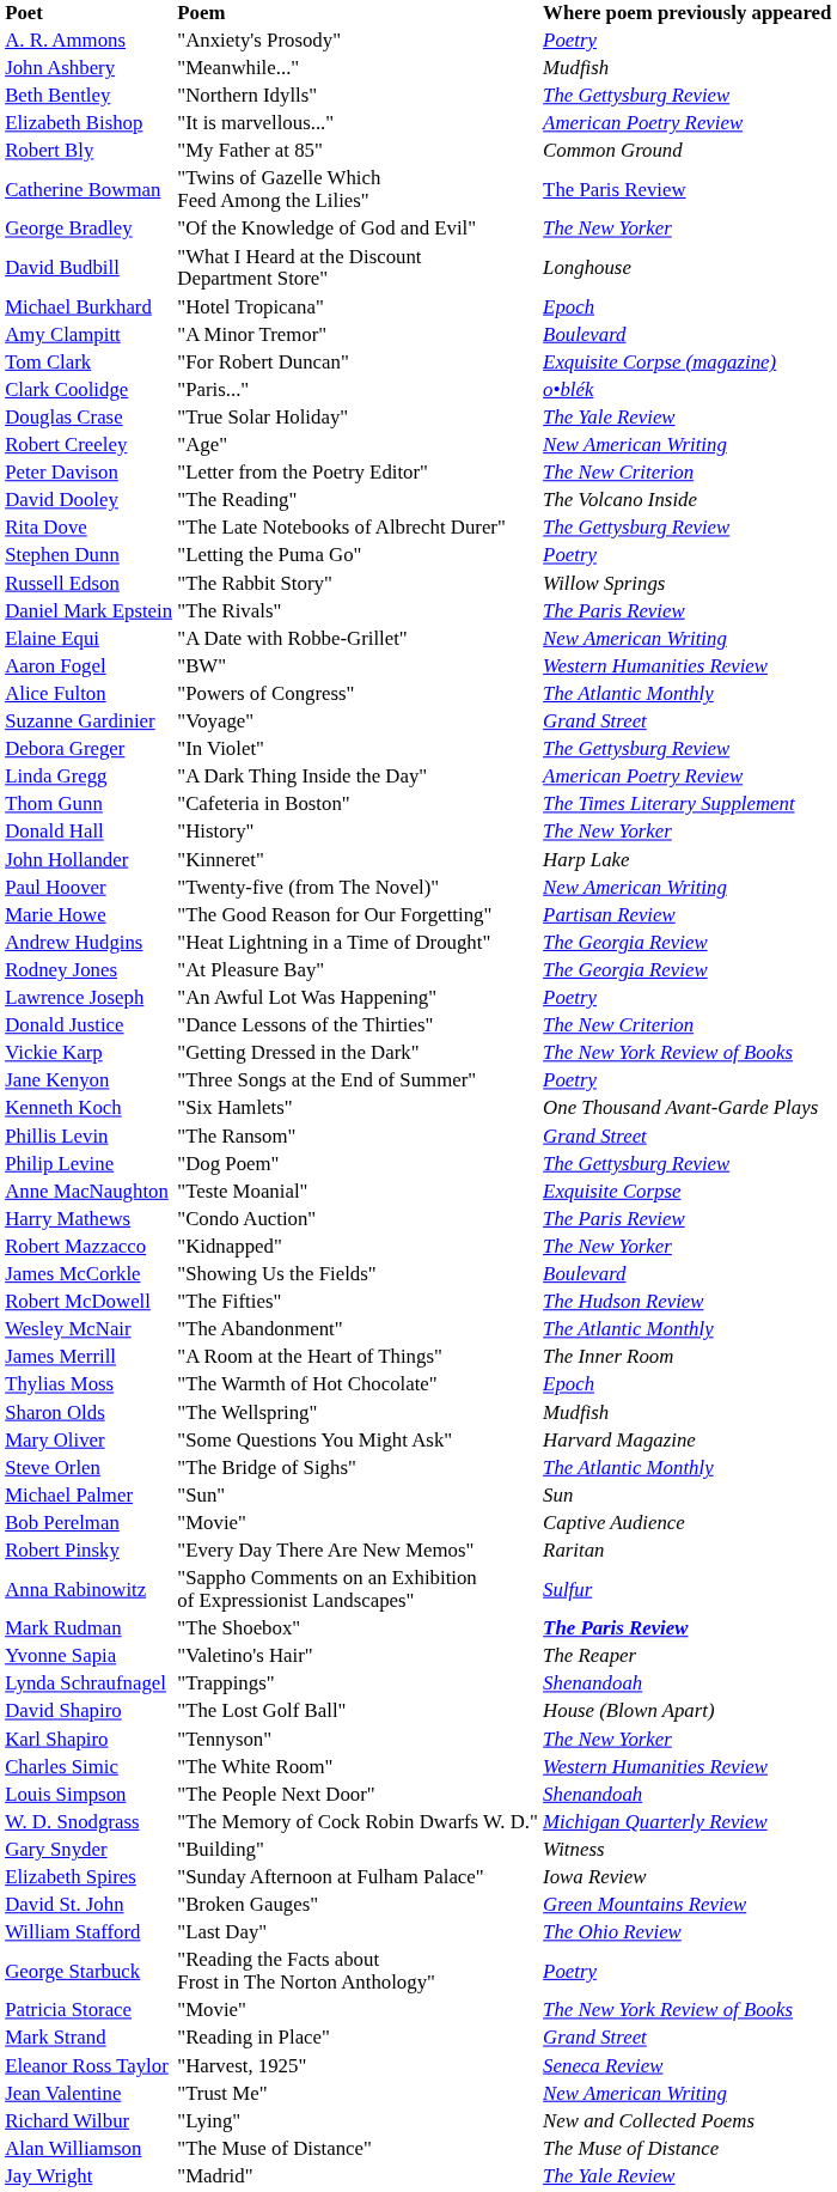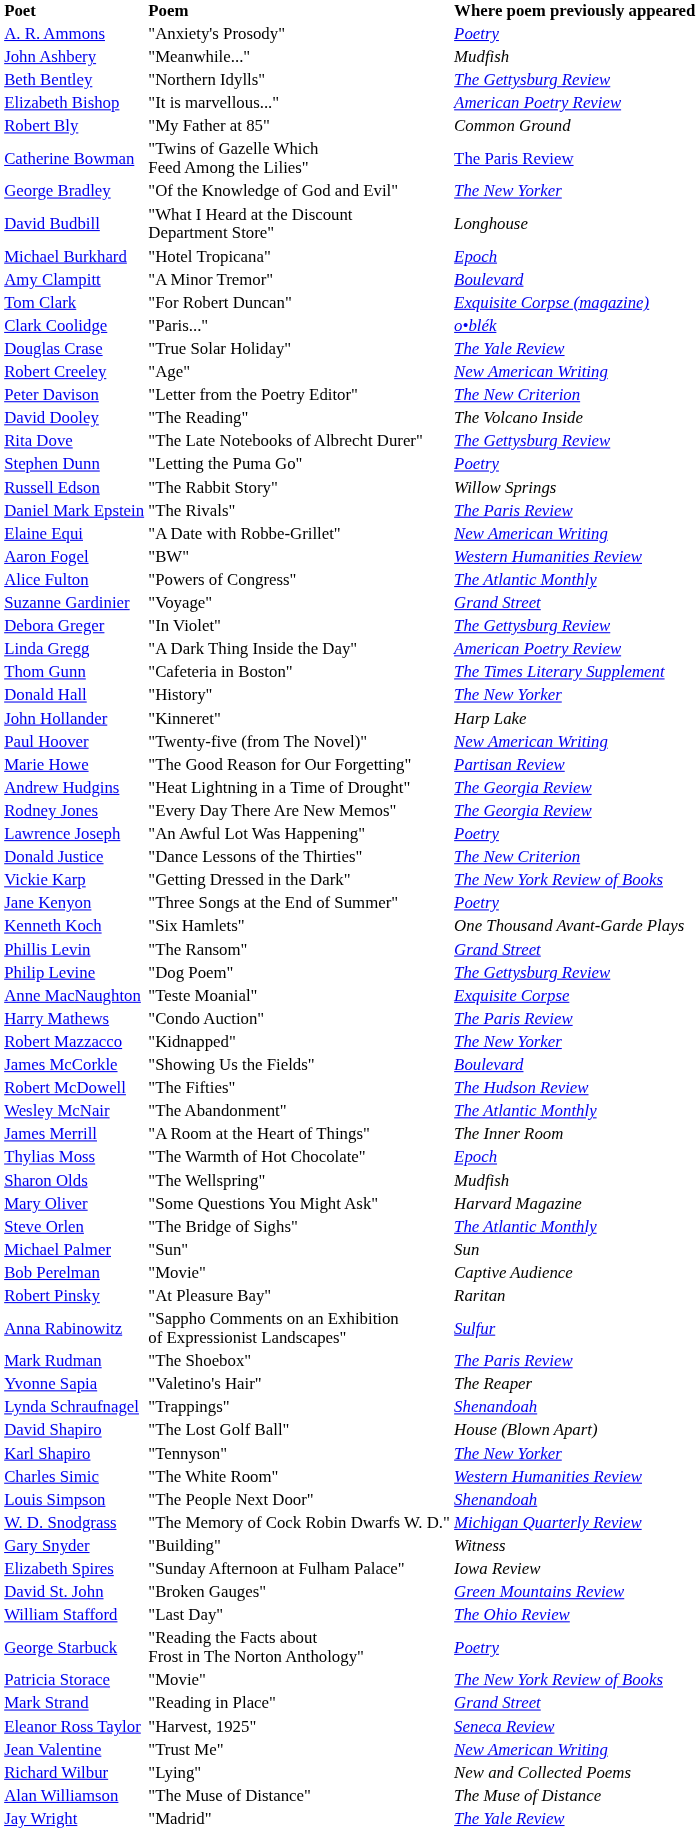Rodney Jones | Poem: "At Pleasure Bay" -> "Every Day There Are New Memos"
Robert Pinsky | Poem: "Every Day There Are New Memos" -> "At Pleasure Bay"
Mark Rudman | Where poem previously appeared: bold -> normal
